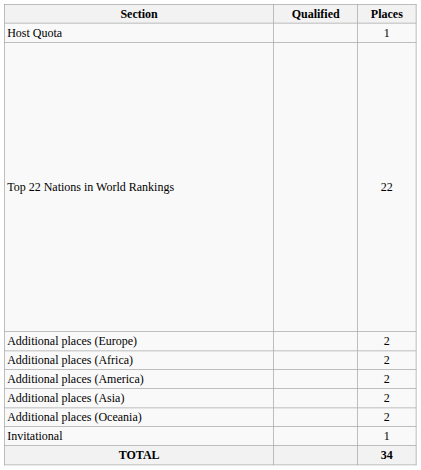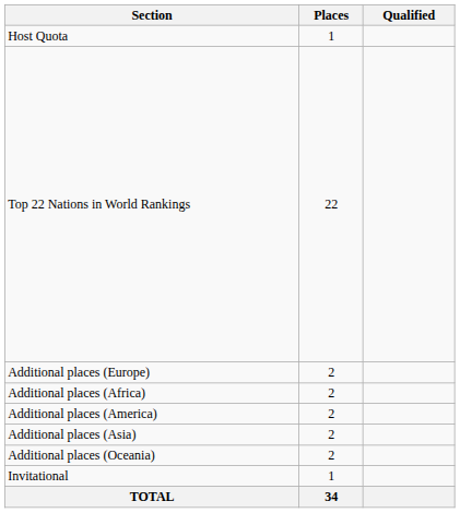columns swapped: Places <-> Qualified
